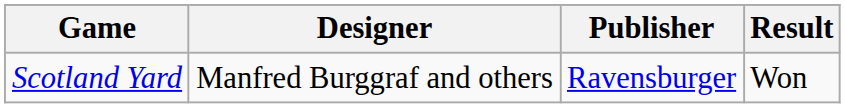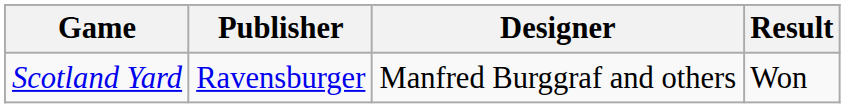columns swapped: Designer <-> Publisher
